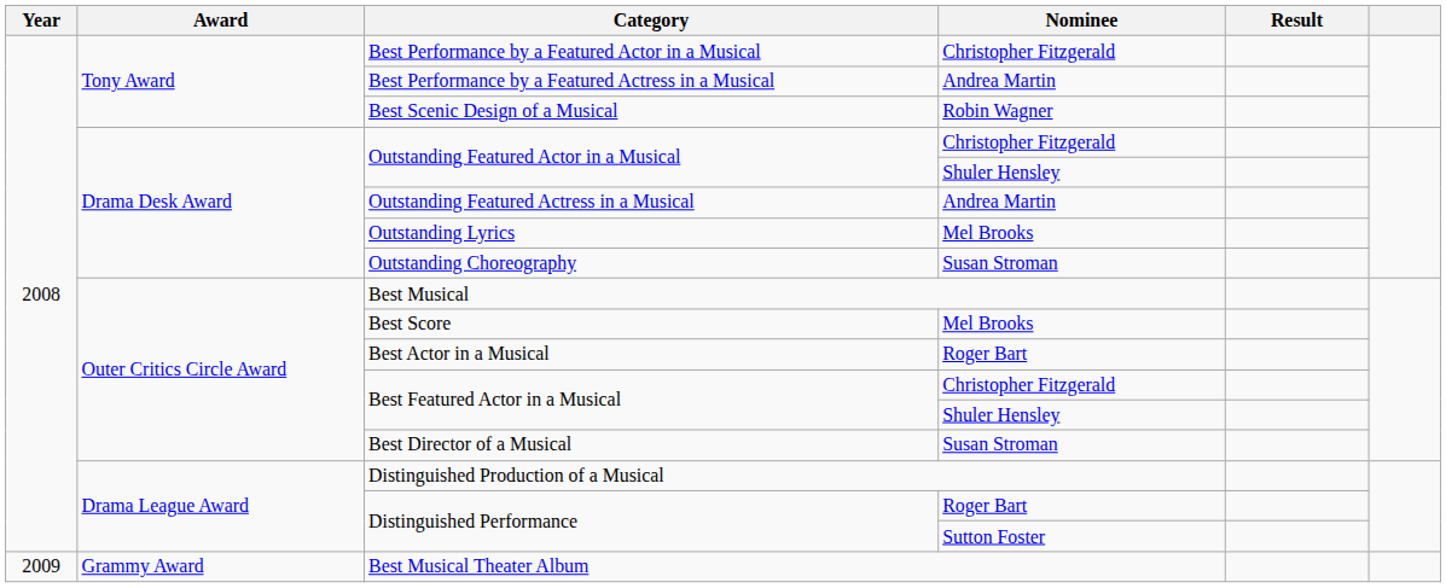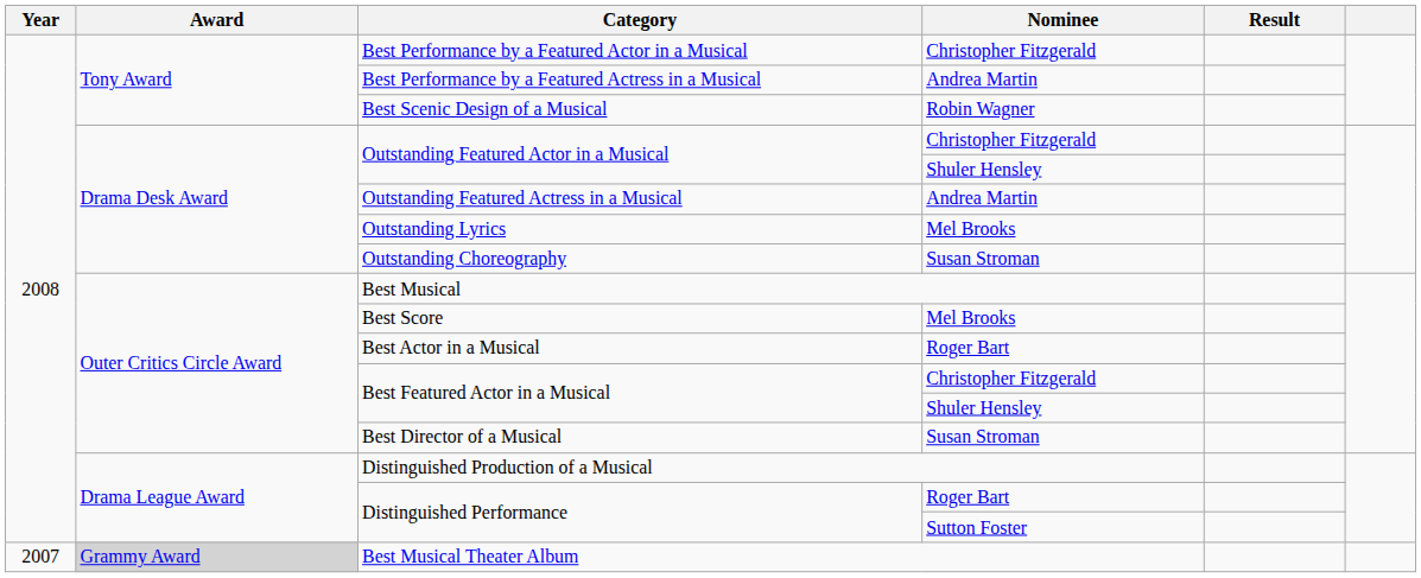Best Musical Theater Album | Year: 2009 -> 2007
Best Musical Theater Album | Award: no background -> lightgrey background
